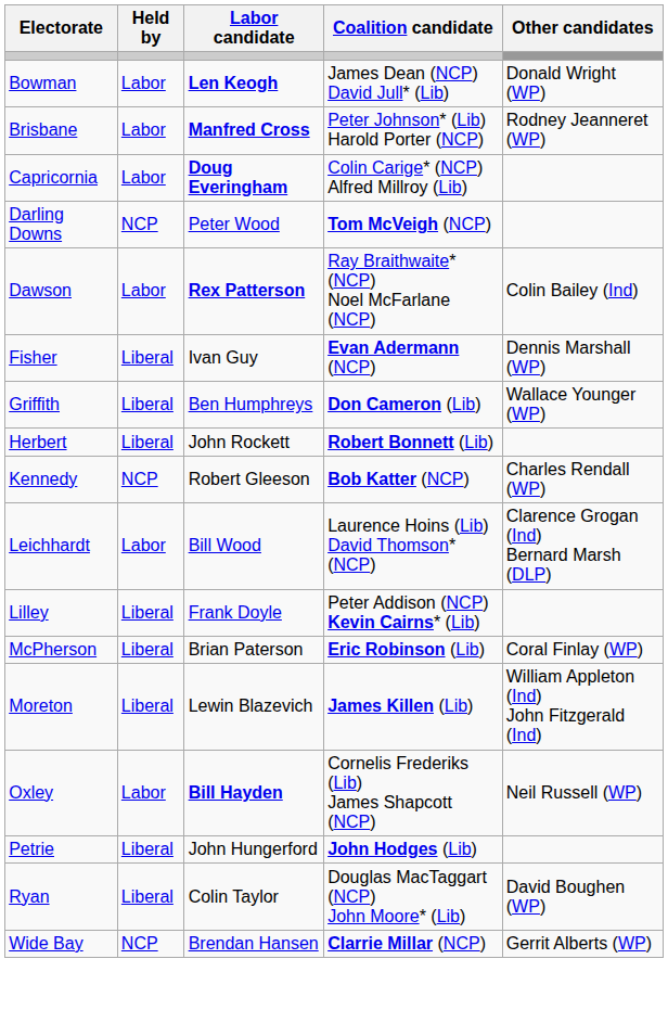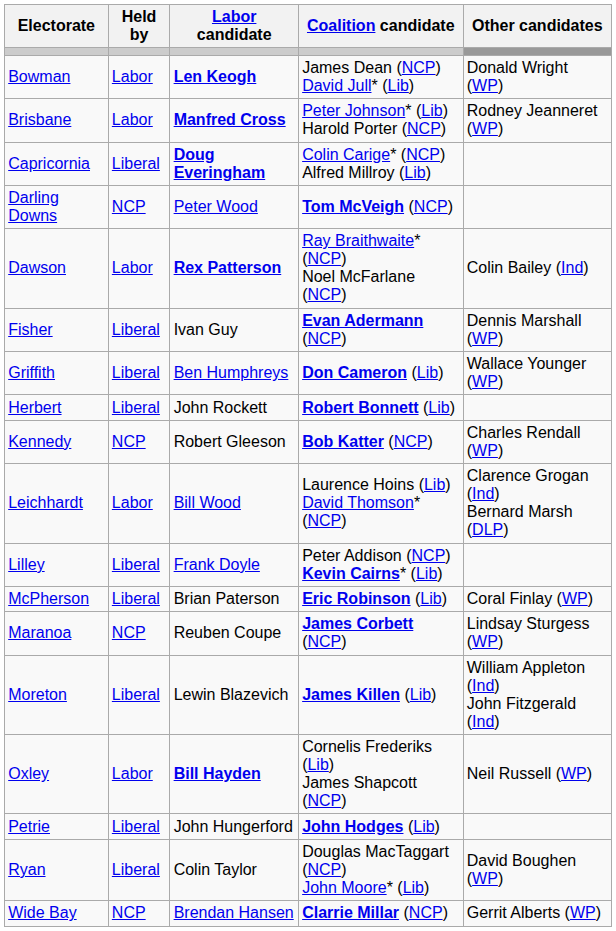Capricornia | Held by: Labor -> Liberal
+ row: Maranoa | NCP | Reuben Coupe | James Corbett (NCP) | Lindsay Sturgess (WP)
